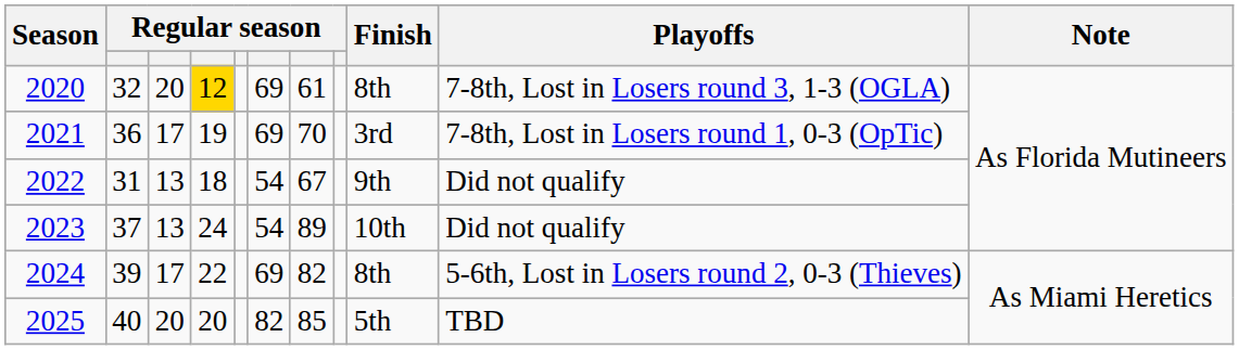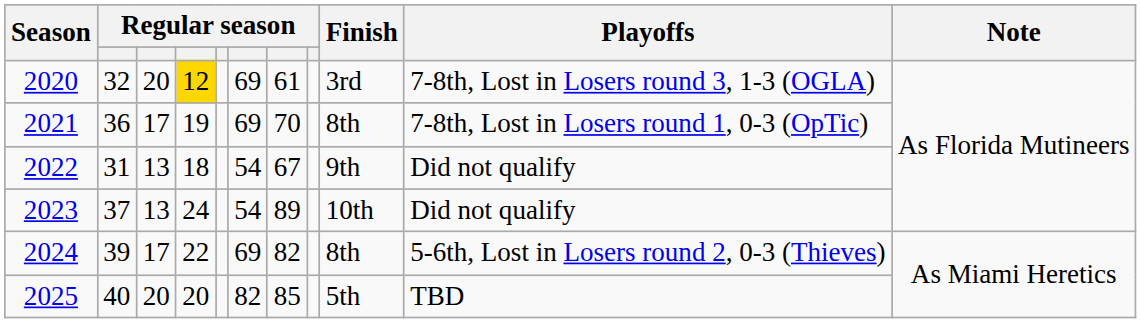2020 | Finish: 8th -> 3rd
2021 | Finish: 3rd -> 8th
